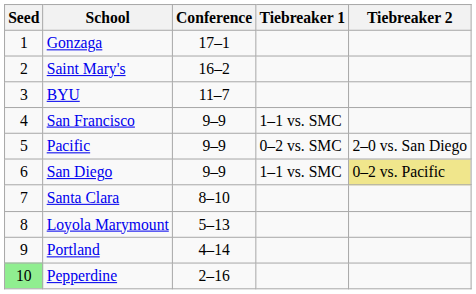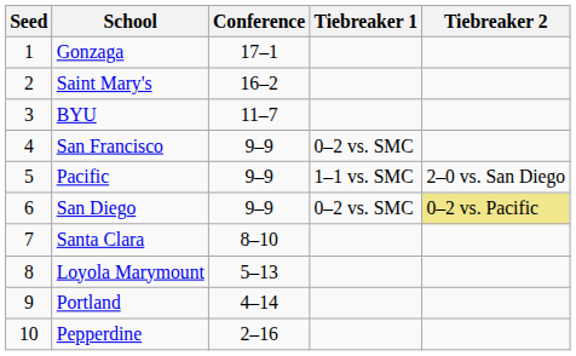San Francisco | Tiebreaker 1: 1–1 vs. SMC -> 0–2 vs. SMC
Pacific | Tiebreaker 1: 0–2 vs. SMC -> 1–1 vs. SMC
San Diego | Tiebreaker 1: 1–1 vs. SMC -> 0–2 vs. SMC
Pepperdine | Seed: lightgreen background -> no background
